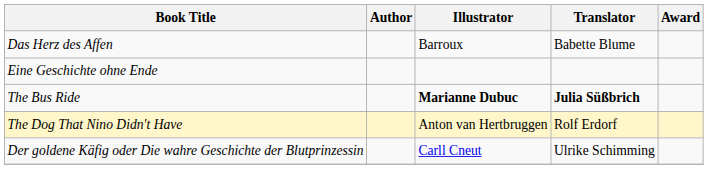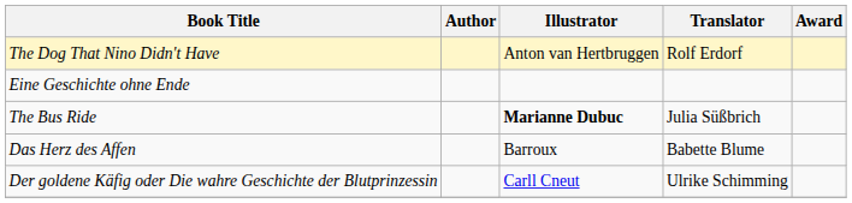rows swapped: The Dog That Nino Didn't Have <-> Das Herz des Affen
The Bus Ride | Translator: bold -> normal
